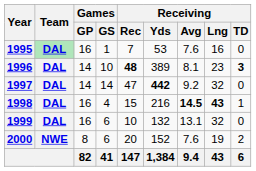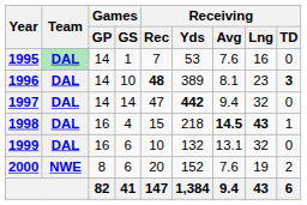1995 | Games / GP: 16 -> 14
1997 | Receiving / Avg: 9.2 -> 9.4
1998 | Receiving / Yds: 216 -> 218
